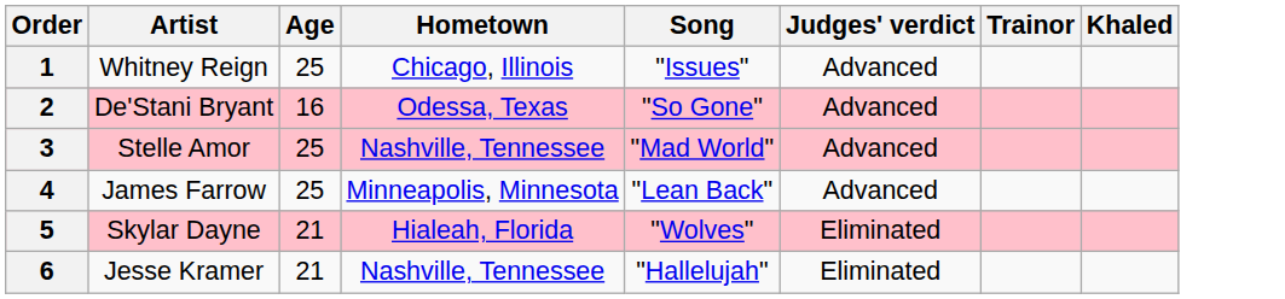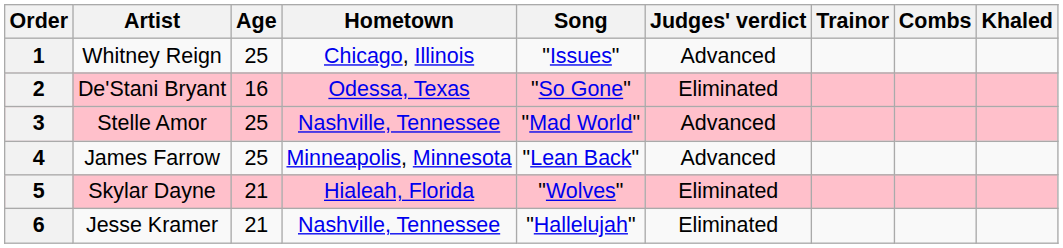+ column: Combs
2 | Judges' verdict: Advanced -> Eliminated
